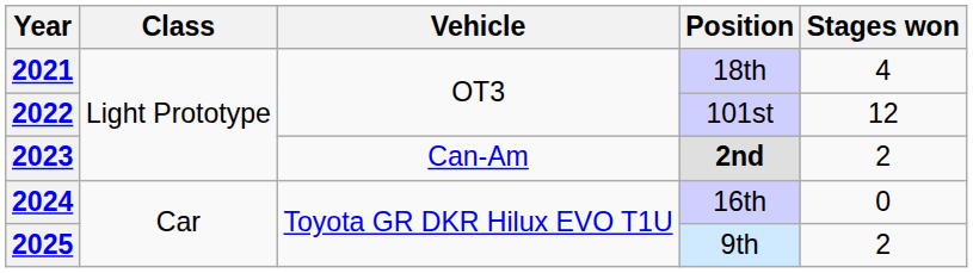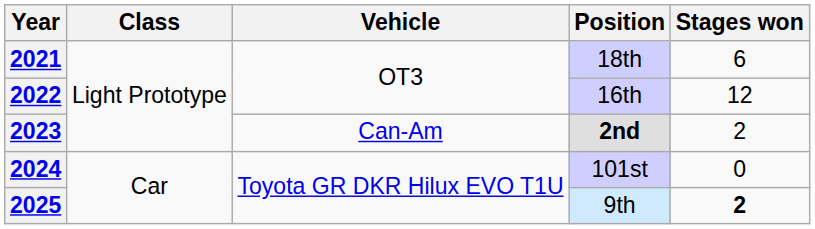2021 | Stages won: 4 -> 6
2022 | Position: 101st -> 16th
2024 | Position: 16th -> 101st
2025 | Stages won: normal -> bold
